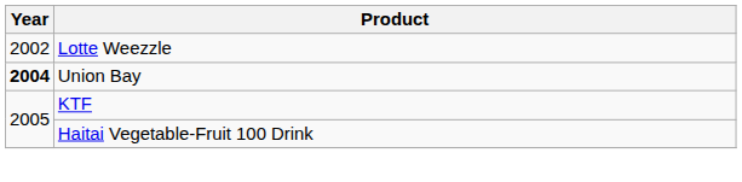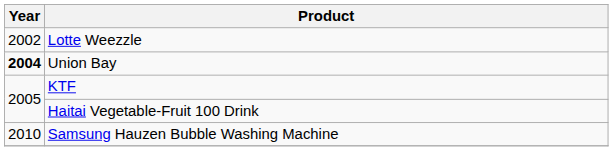+ row: 2010 | Samsung Hauzen Bubble Washing Machine
